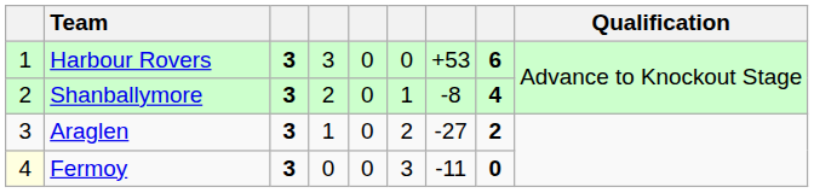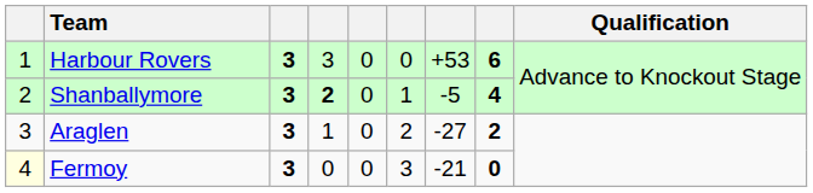Shanballymore | column 4: normal -> bold
Shanballymore | column 7: -8 -> -5
Fermoy | column 7: -11 -> -21
